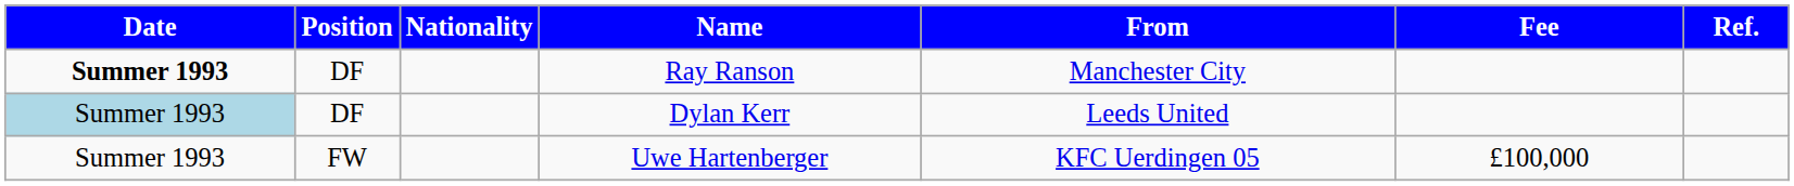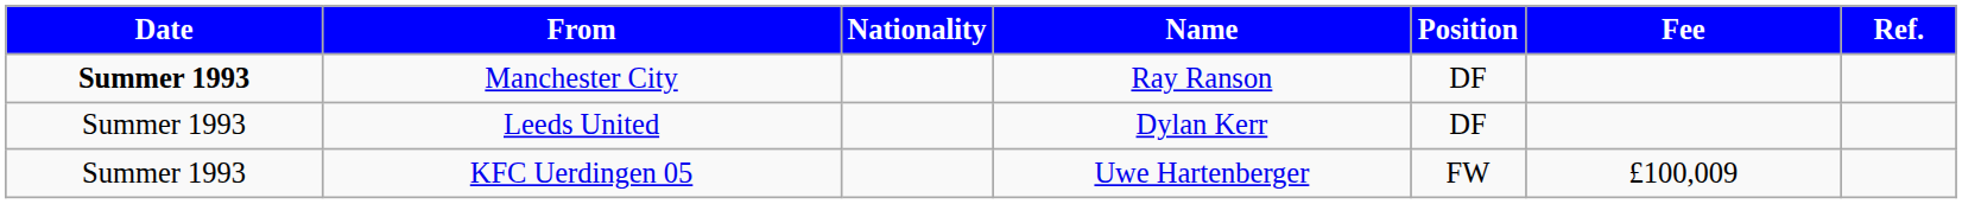columns swapped: Position <-> From
Dylan Kerr | Date: lightblue background -> no background
Uwe Hartenberger | Fee: £100,000 -> £100,009
